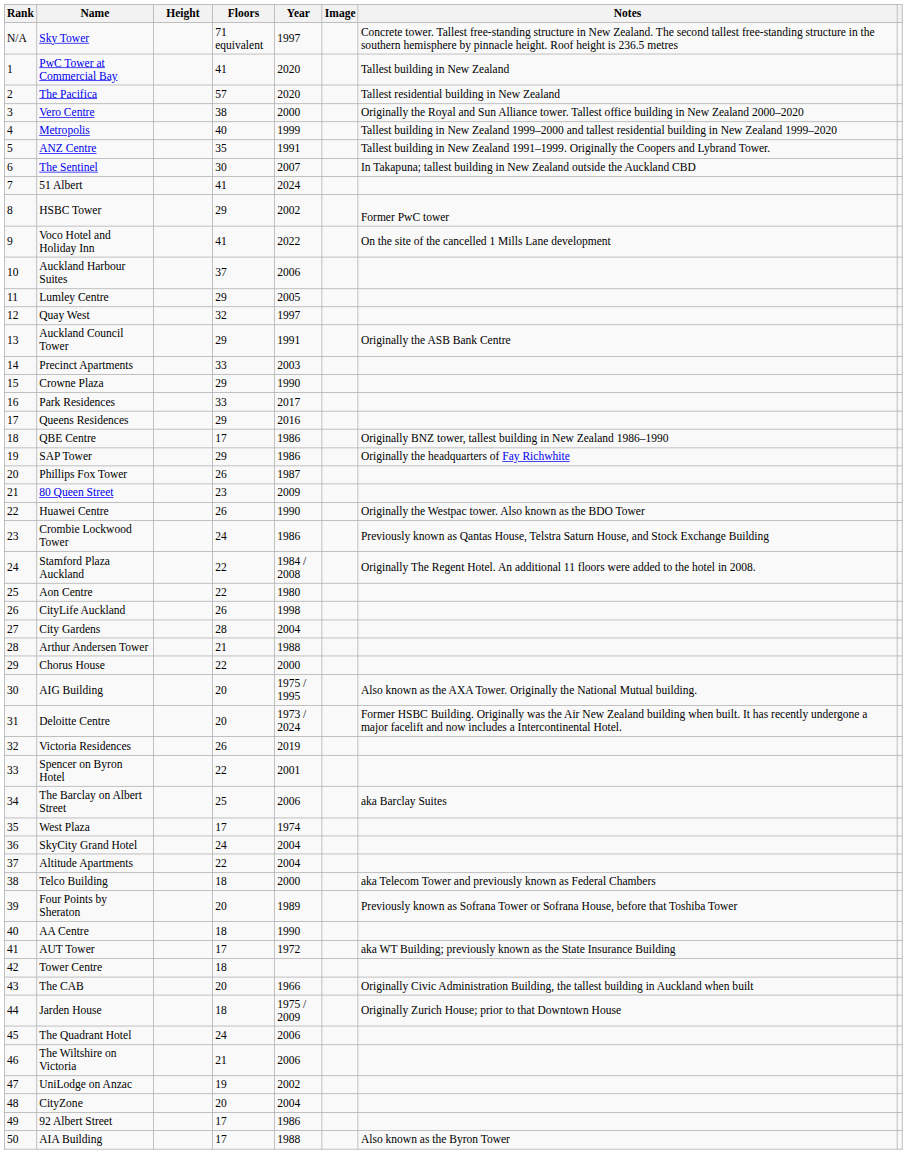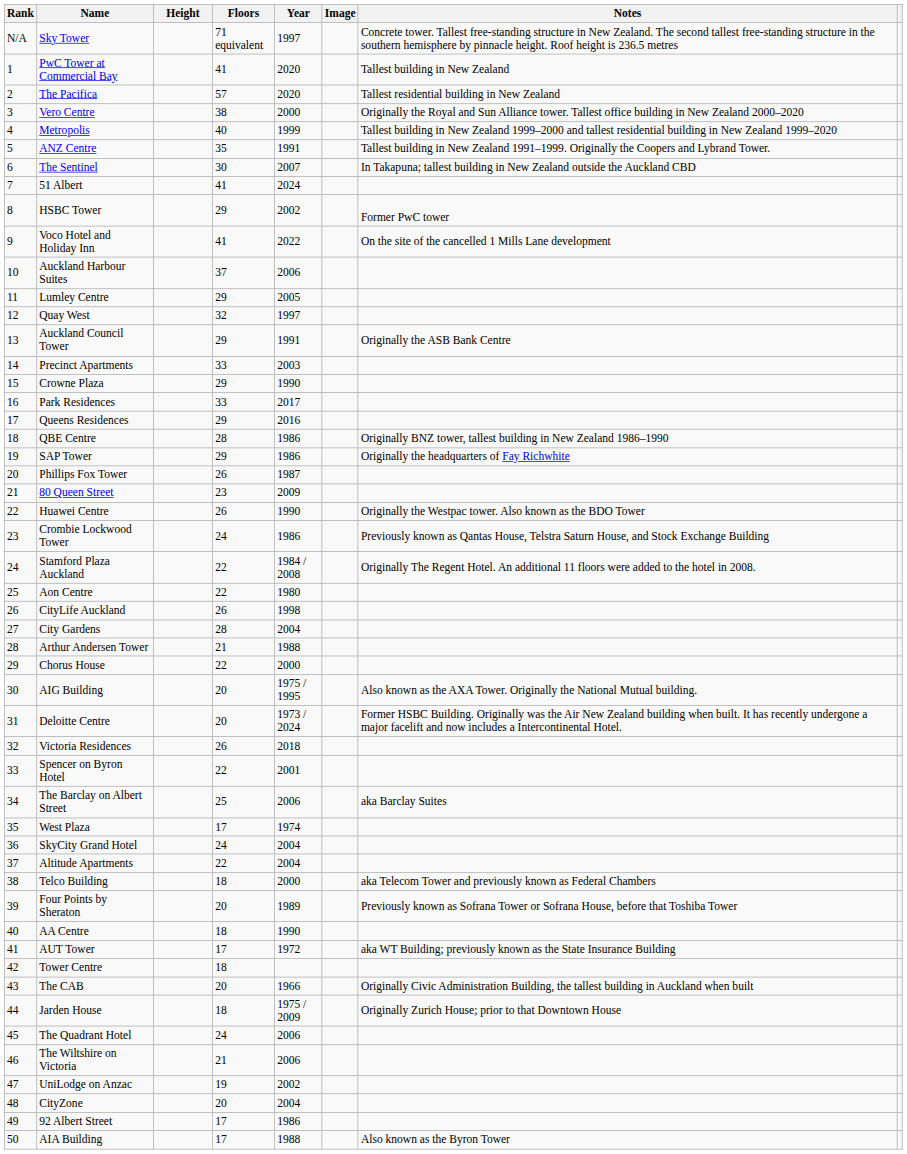QBE Centre | Floors: 17 -> 28
Victoria Residences | Year: 2019 -> 2018
